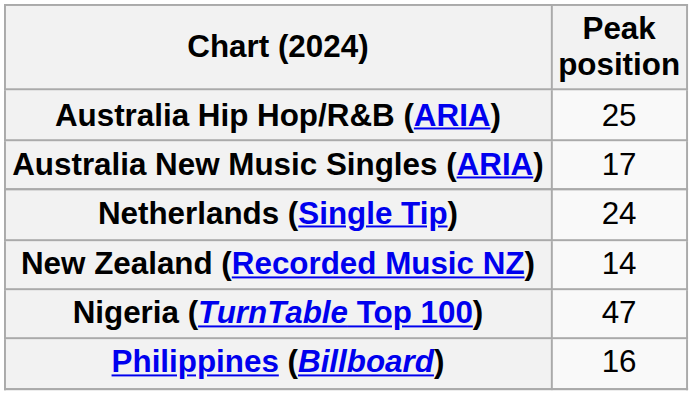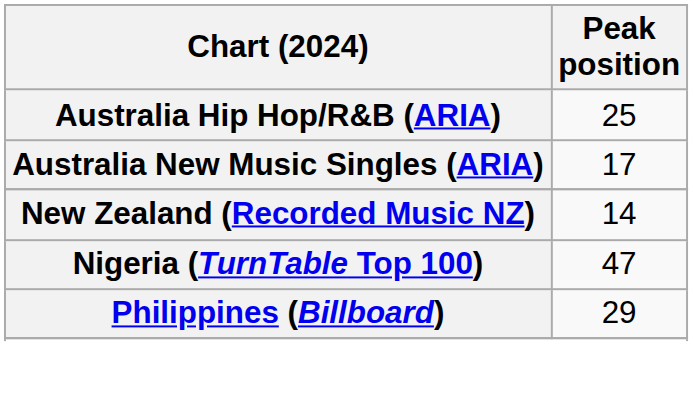- row: Netherlands (Single Tip) | 24
Philippines (Billboard) | Peak position: 16 -> 29
